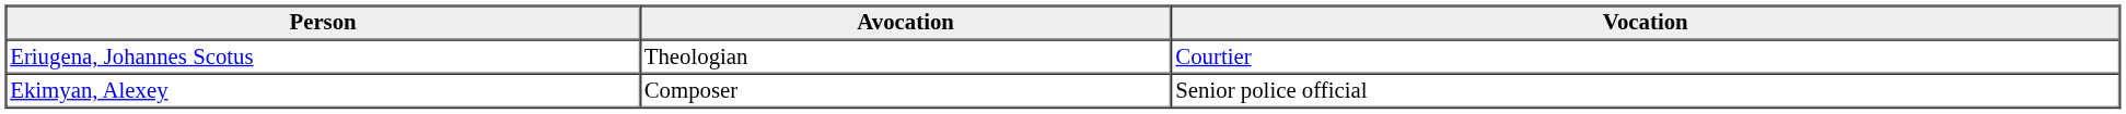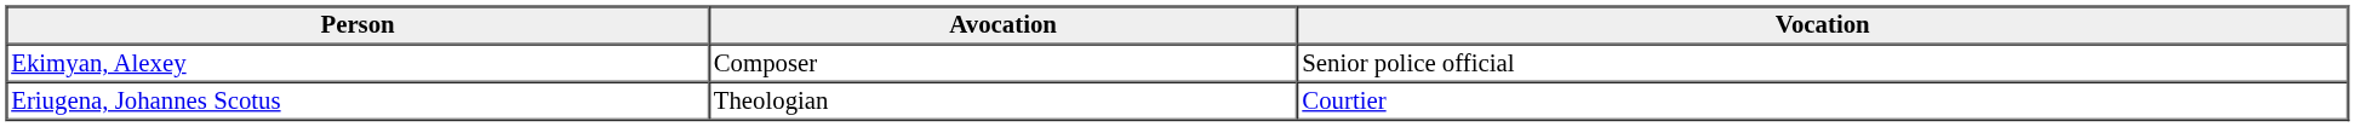rows swapped: Eriugena, Johannes Scotus <-> Ekimyan, Alexey
